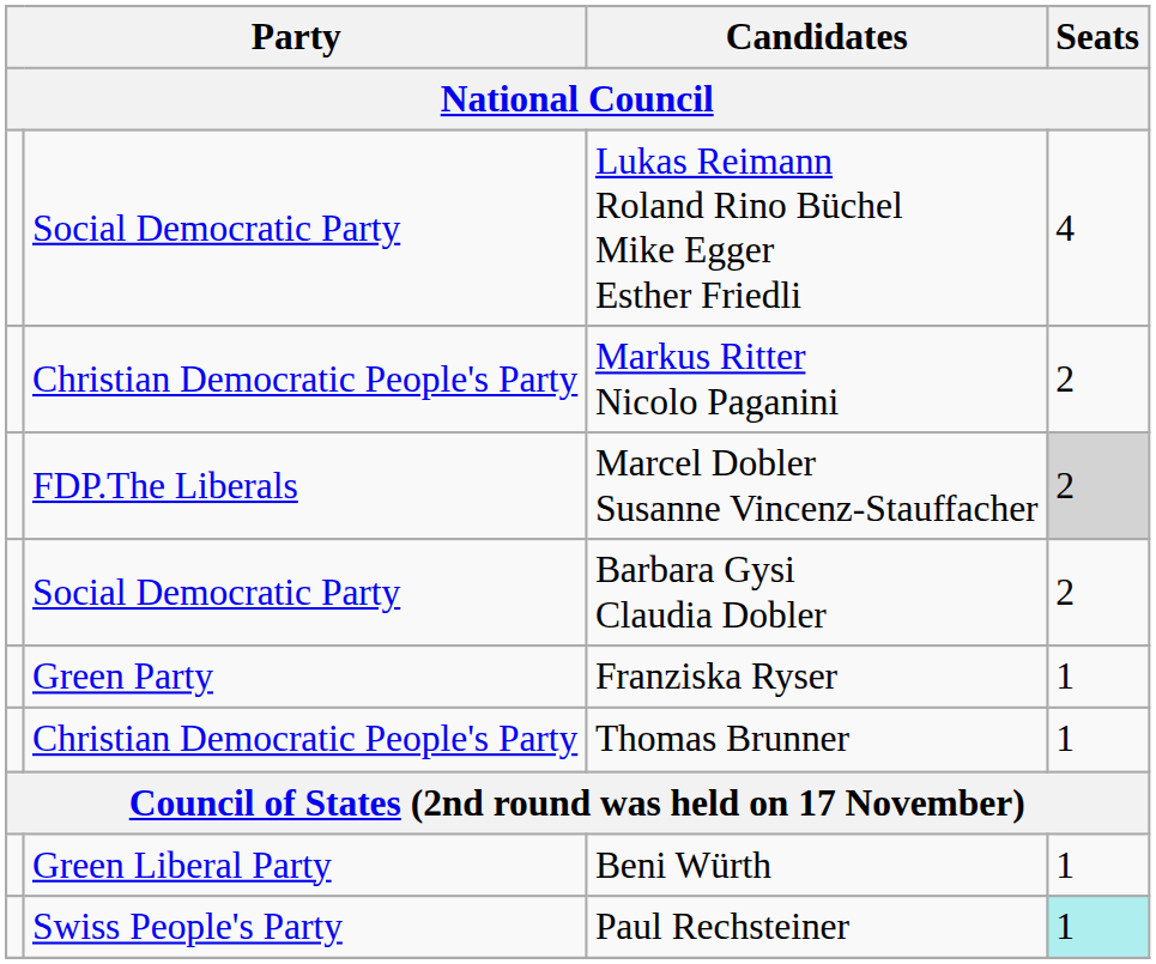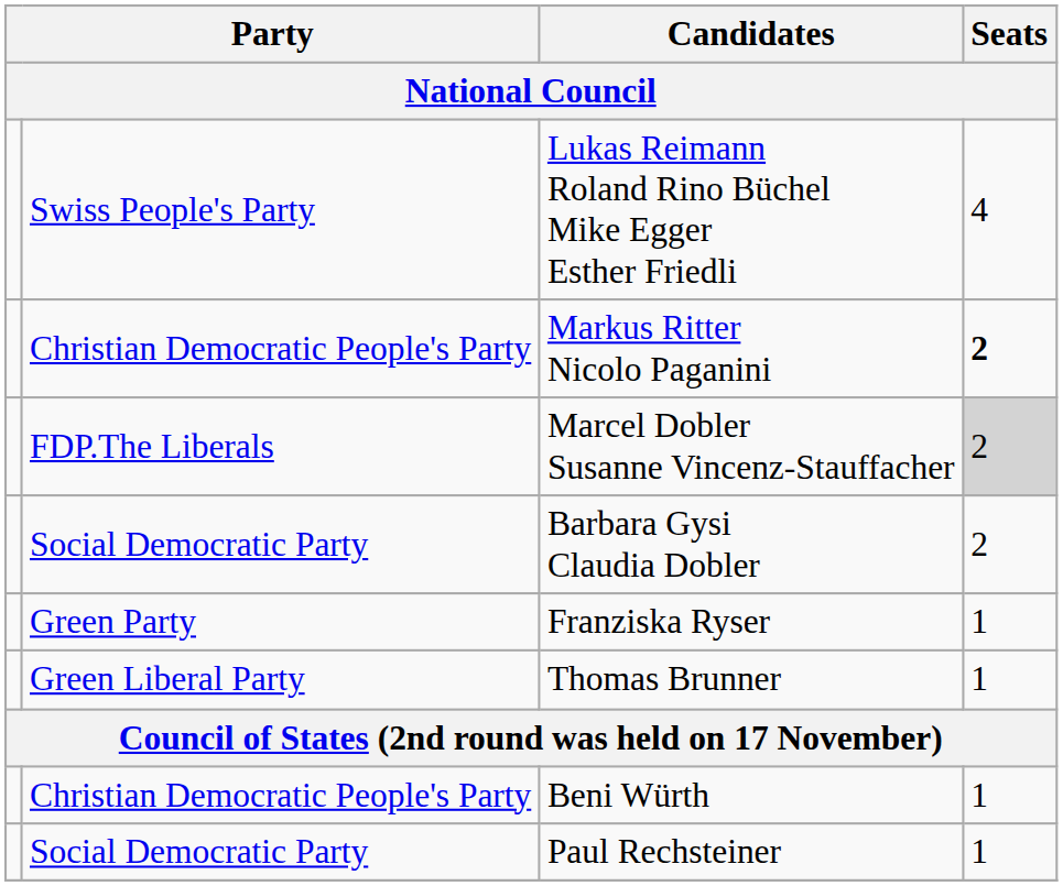Lukas Reimann Roland Rino Büchel Mike Egger Esther Friedli | column 2: Social Democratic Party -> Swiss People's Party
Markus Ritter Nicolo Paganini | Seats: normal -> bold
Thomas Brunner | column 2: Christian Democratic People's Party -> Green Liberal Party
Beni Würth | column 2: Green Liberal Party -> Christian Democratic People's Party
Paul Rechsteiner | column 2: Swiss People's Party -> Social Democratic Party
Paul Rechsteiner | Seats: paleturquoise background -> no background
